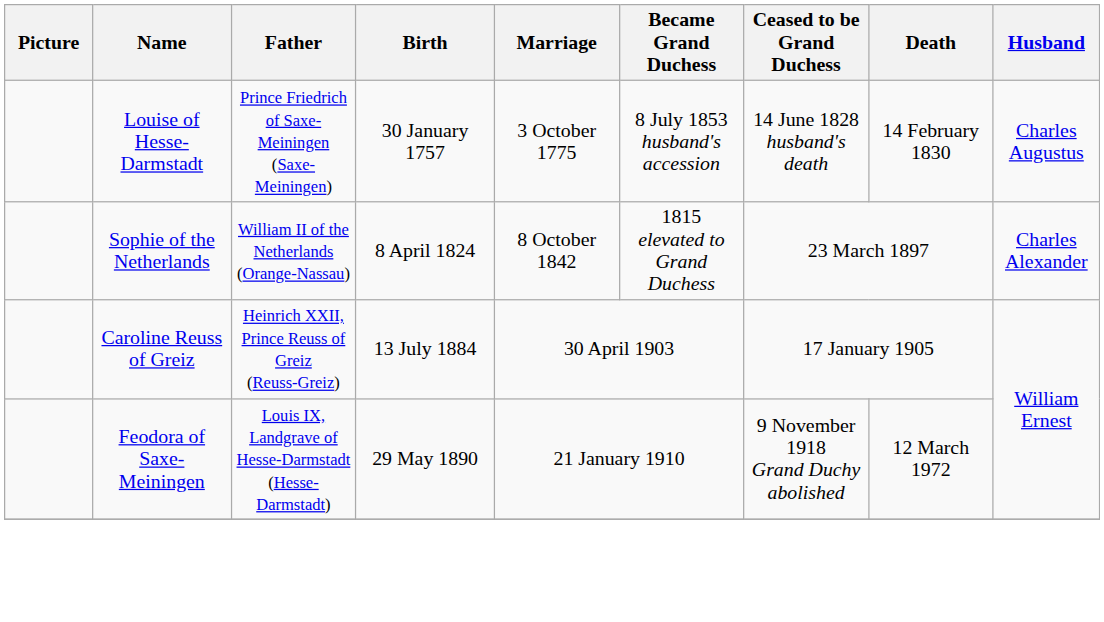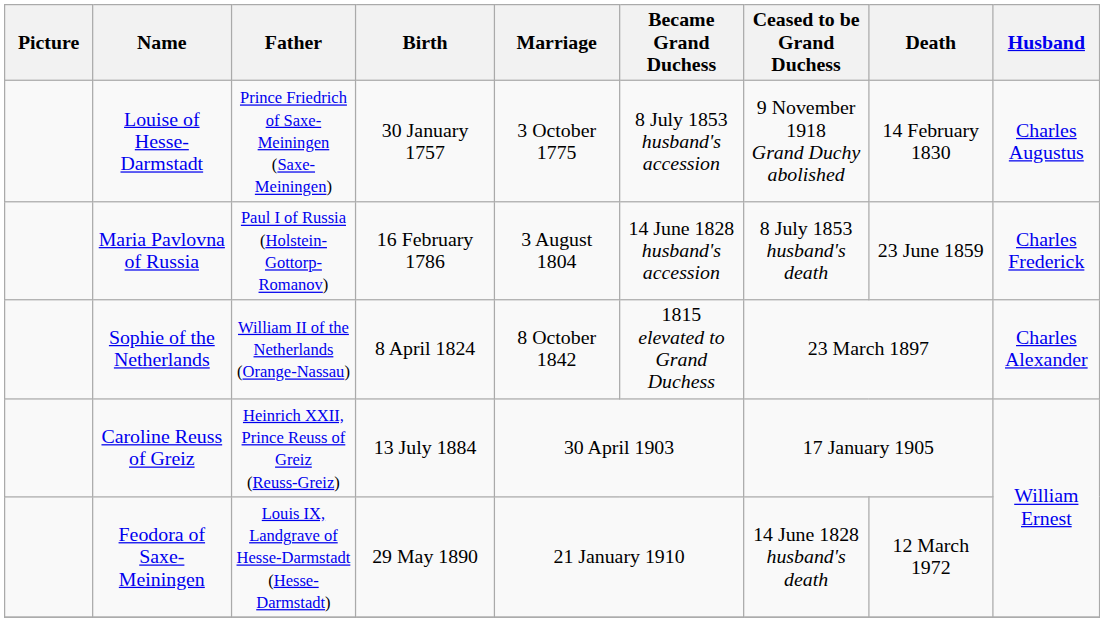Louise of Hesse-Darmstadt | Ceased to be Grand Duchess: 14 June 1828 husband's death -> 9 November 1918 Grand Duchy abolished
+ row: Maria Pavlovna of Russia | Paul I of Russia (Holstein-Gottorp-Romanov) | 16 February 1786 | 3 August 1804 | 14 June 1828 husband's accession | 8 July 1853 husband's death | 23 June 1859 | Charles Frederick
Feodora of Saxe-Meiningen | Ceased to be Grand Duchess: 9 November 1918 Grand Duchy abolished -> 14 June 1828 husband's death
